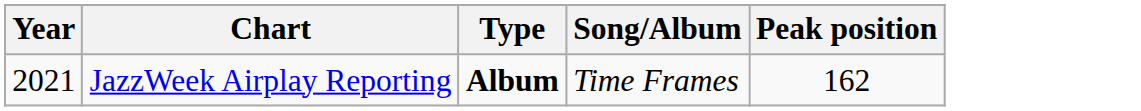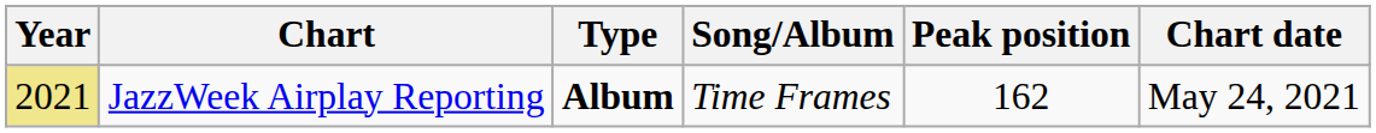+ column: Chart date | May 24, 2021
JazzWeek Airplay Reporting | Year: no background -> khaki background
